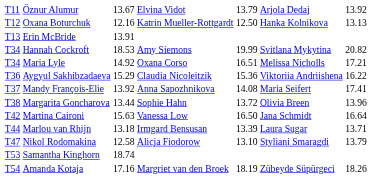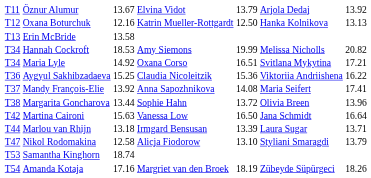Erin McBride | column 3: 13.91 -> 13.58
Hannah Cockroft | column 6: Svitlana Mykytina -> Melissa Nicholls
Maria Lyle | column 6: Melissa Nicholls -> Svitlana Mykytina
Aygyul Sakhibzadaeva | column 3: 15.29 -> 15.25
